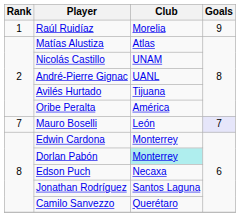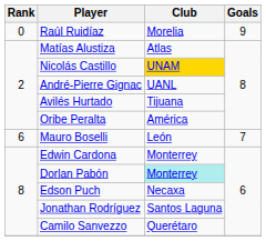Raúl Ruidíaz | Rank: 1 -> 0
Nicolás Castillo | Club: no background -> gold background
Mauro Boselli | Rank: 7 -> 6
Mauro Boselli | Goals: lavender background -> no background
